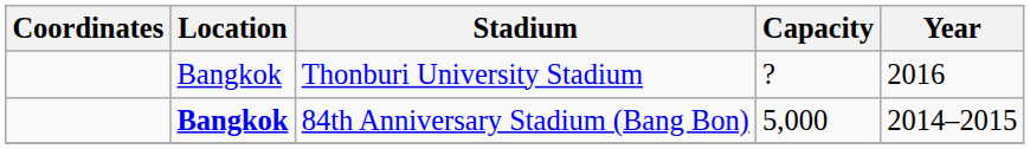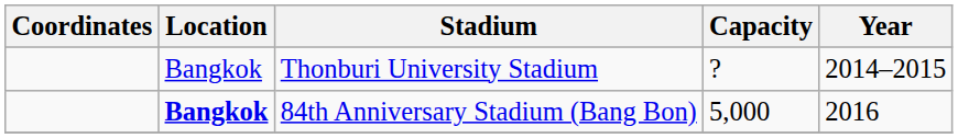Thonburi University Stadium | Year: 2016 -> 2014–2015
84th Anniversary Stadium (Bang Bon) | Year: 2014–2015 -> 2016
